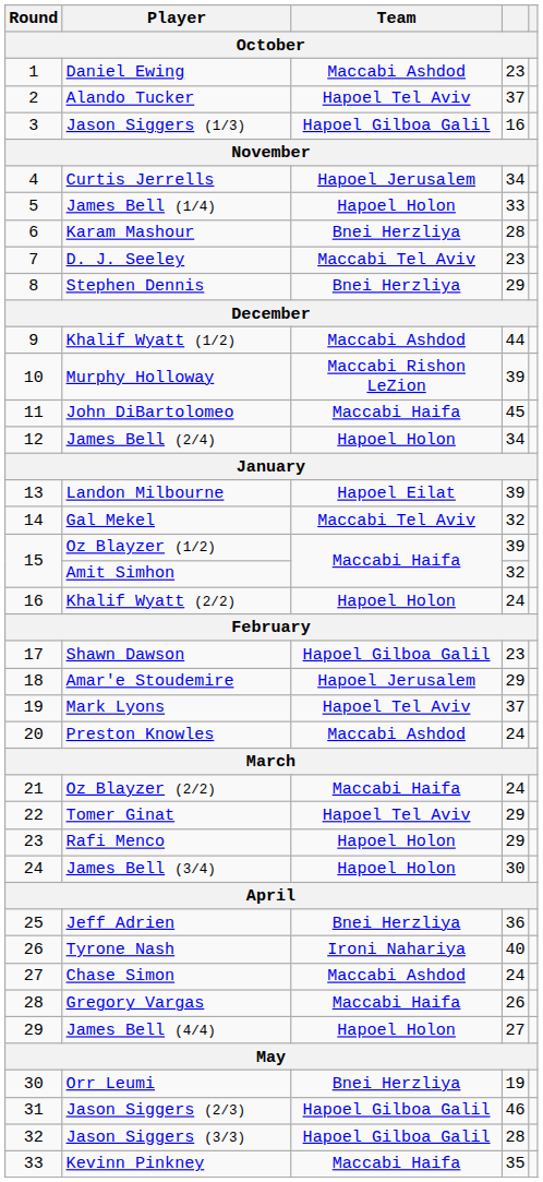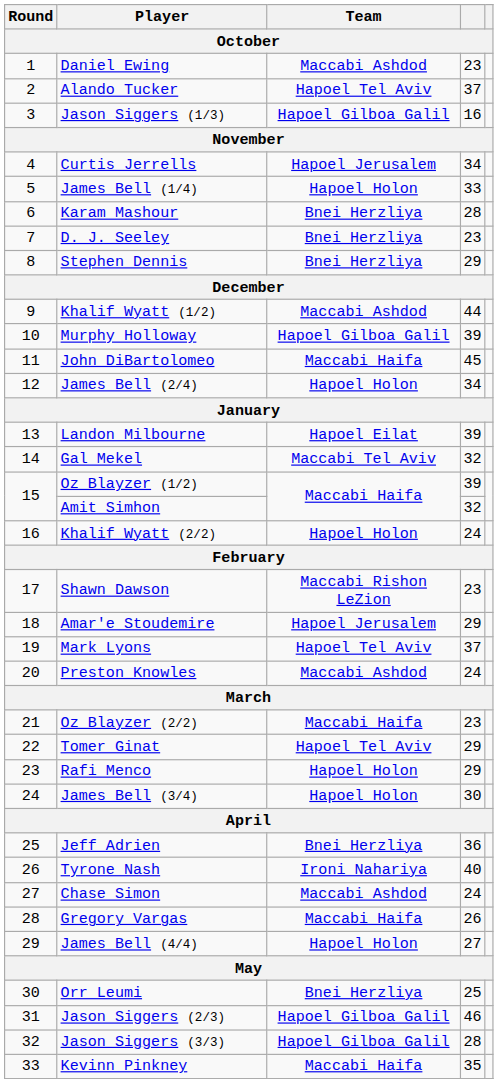D. J. Seeley | Team: Maccabi Tel Aviv -> Bnei Herzliya
Murphy Holloway | Team: Maccabi Rishon LeZion -> Hapoel Gilboa Galil
Shawn Dawson | Team: Hapoel Gilboa Galil -> Maccabi Rishon LeZion
Oz Blayzer (2/2) | column 4: 24 -> 23
Orr Leumi | column 4: 19 -> 25
